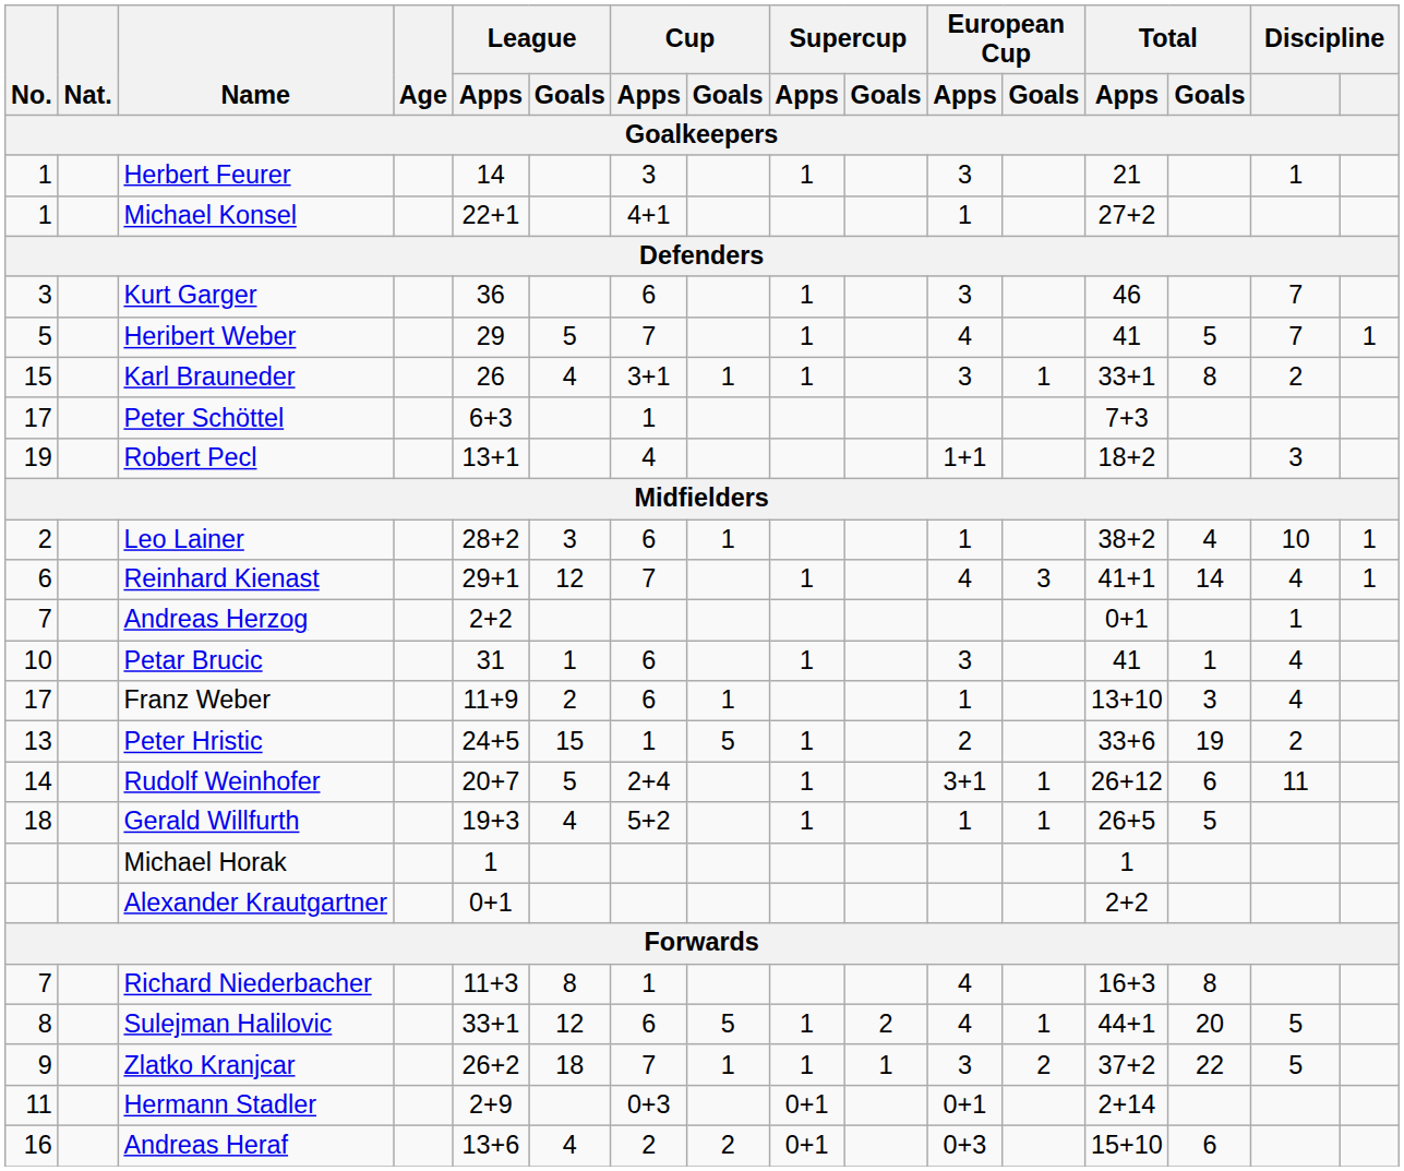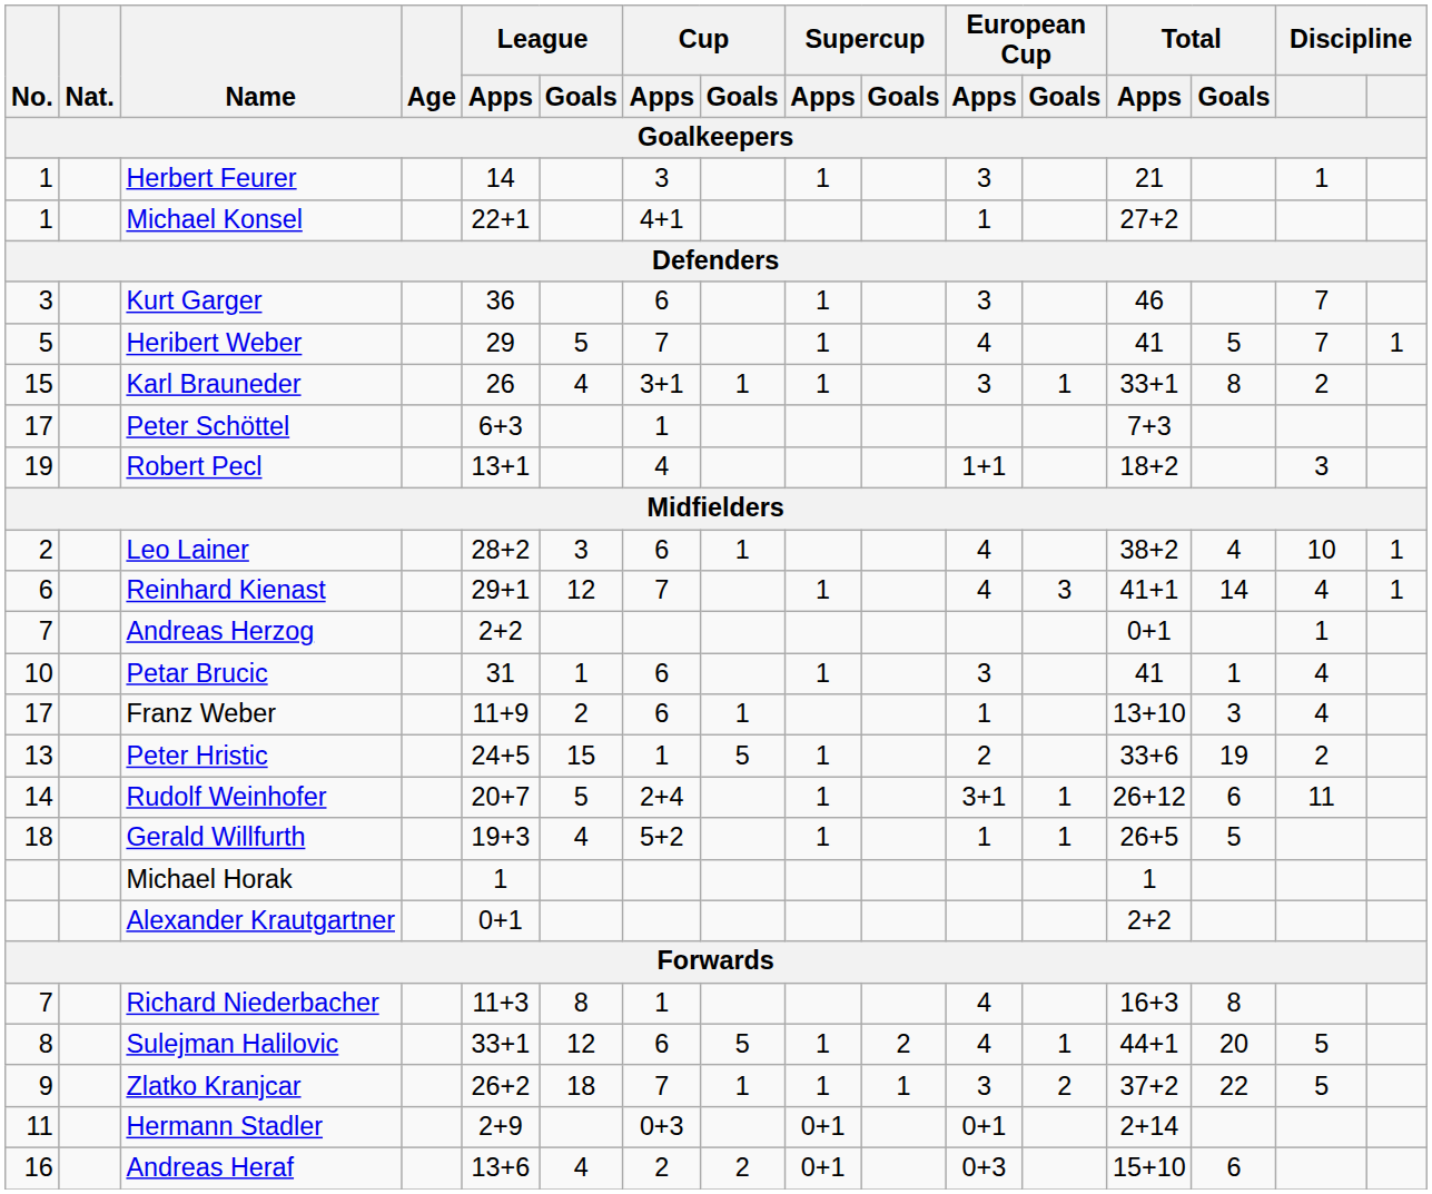Leo Lainer | European Cup / Apps: 1 -> 4
